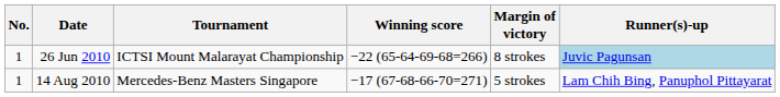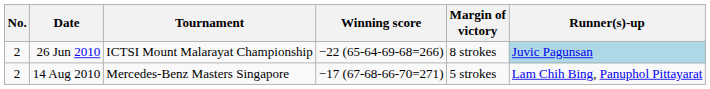26 Jun 2010 | No.: 1 -> 2
14 Aug 2010 | No.: 1 -> 2
